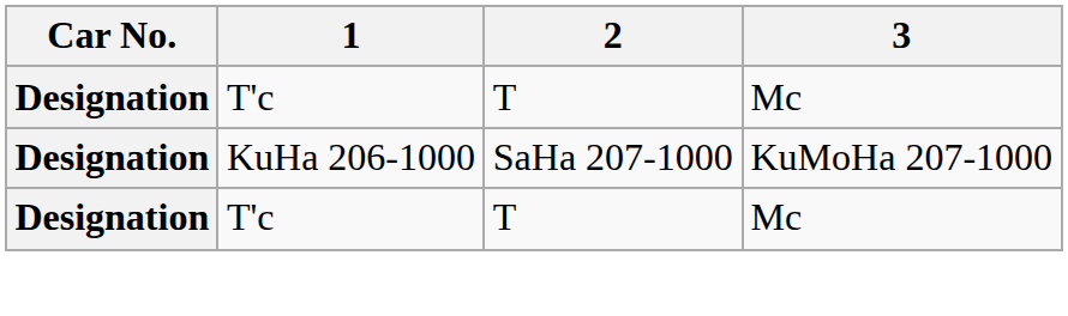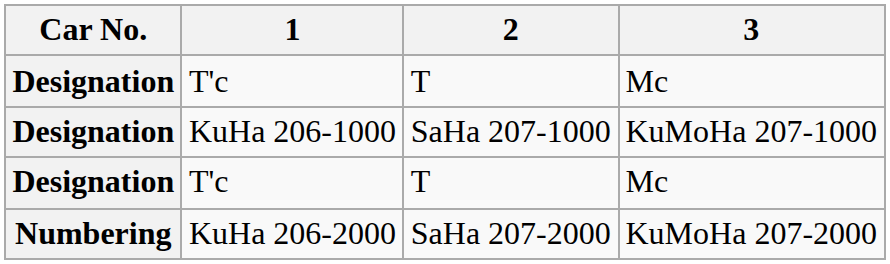+ row: Numbering | KuHa 206-2000 | SaHa 207-2000 | KuMoHa 207-2000
